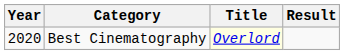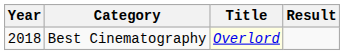Best Cinematography | Year: 2020 -> 2018
